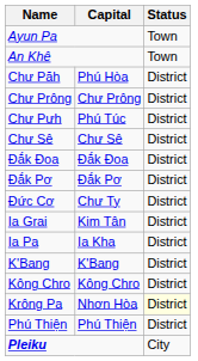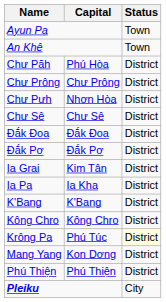Chư Pưh | Capital: Phú Túc -> Nhơn Hòa
- row: Đức Cơ | Chư Ty | District
Krông Pa | Capital: Nhơn Hòa -> Phú Túc
+ row: Mang Yang | Kon Dơng | District
